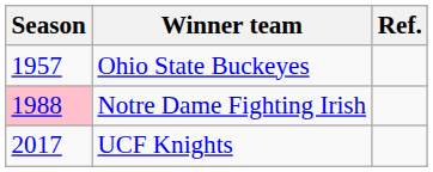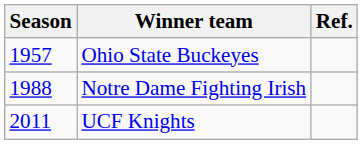Notre Dame Fighting Irish | Season: pink background -> no background
UCF Knights | Season: 2017 -> 2011
